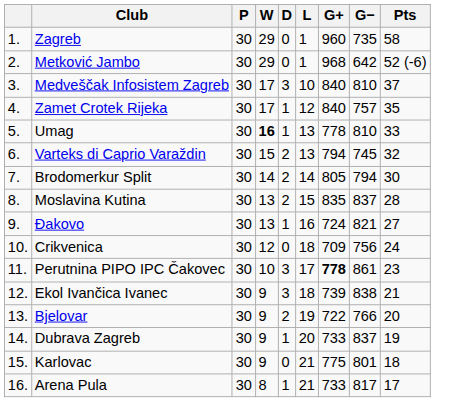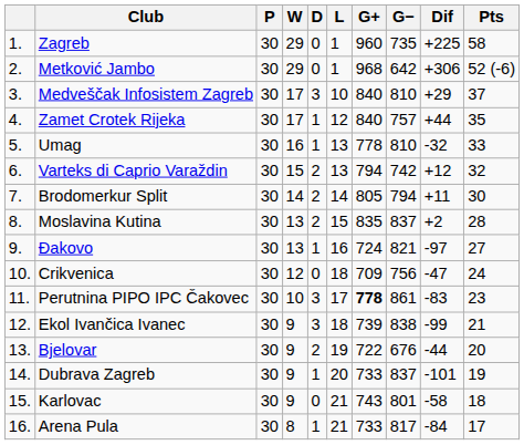+ column: Dif | +225 | +306 | +29 | +44 | -32 | +12 | +11 | +2 | -97 | -47 | -83 | -99 | -44 | -101 | -58 | -84
Umag | W: bold -> normal
Varteks di Caprio Varaždin | G−: 745 -> 742
Bjelovar | G−: 766 -> 676
Karlovac | G+: 775 -> 743
